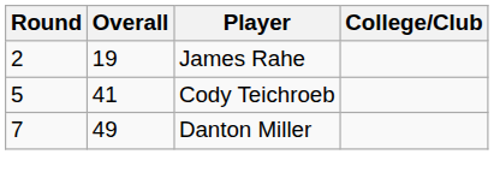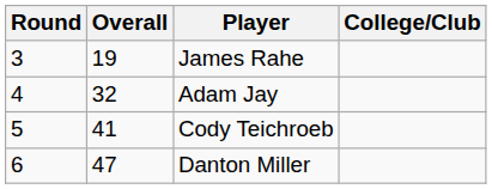James Rahe | Round: 2 -> 3
+ row: 4 | 32 | Adam Jay
Danton Miller | Round: 7 -> 6
Danton Miller | Overall: 49 -> 47
